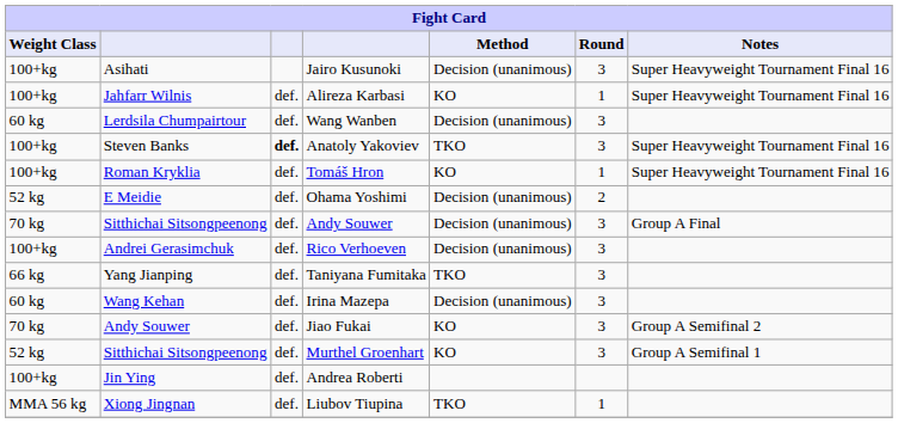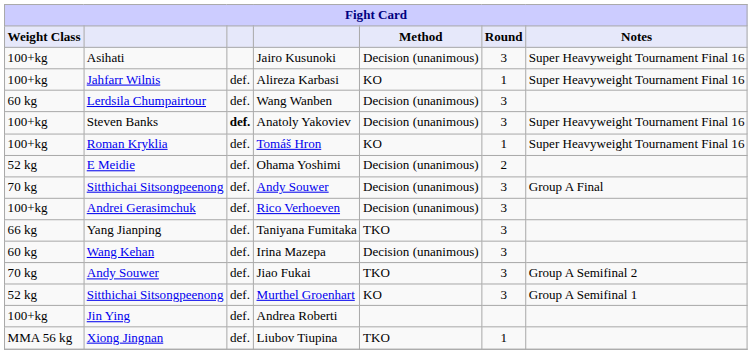Anatoly Yakoviev | Method: TKO -> Decision (unanimous)
Jiao Fukai | Method: KO -> TKO
